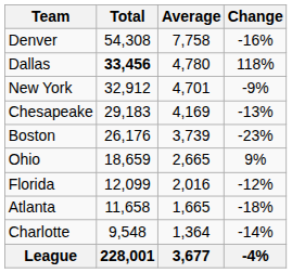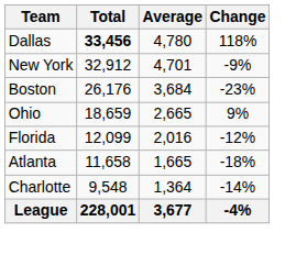- row: Denver | 54,308 | 7,758 | -16%
- row: Chesapeake | 29,183 | 4,169 | -13%
Boston | Average: 3,739 -> 3,684
